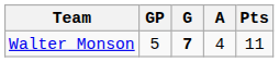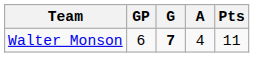Walter Monson | GP: 5 -> 6
